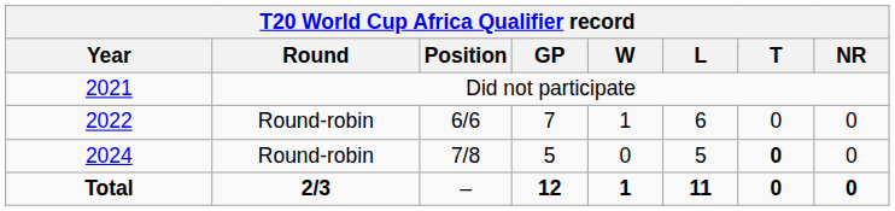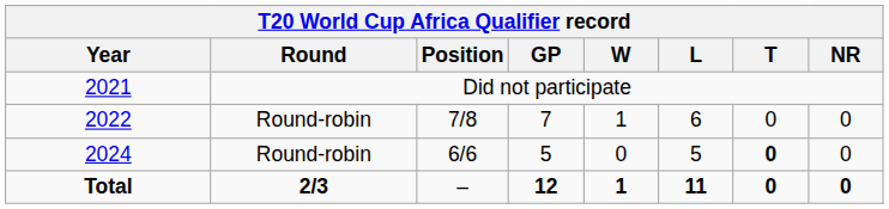2022 | Position: 6/6 -> 7/8
2024 | Position: 7/8 -> 6/6
